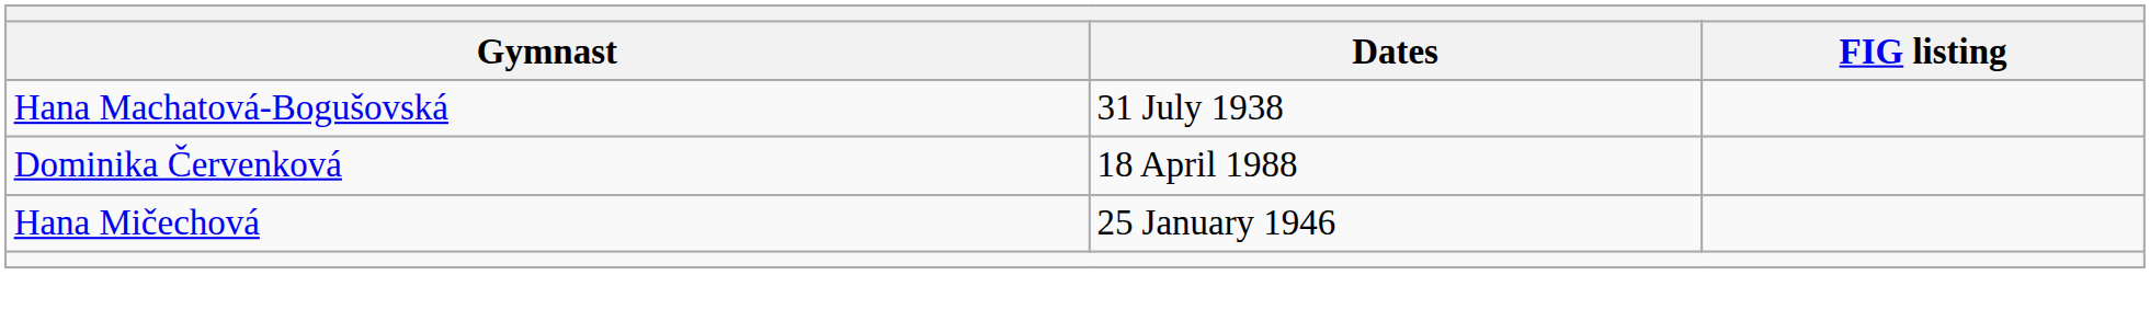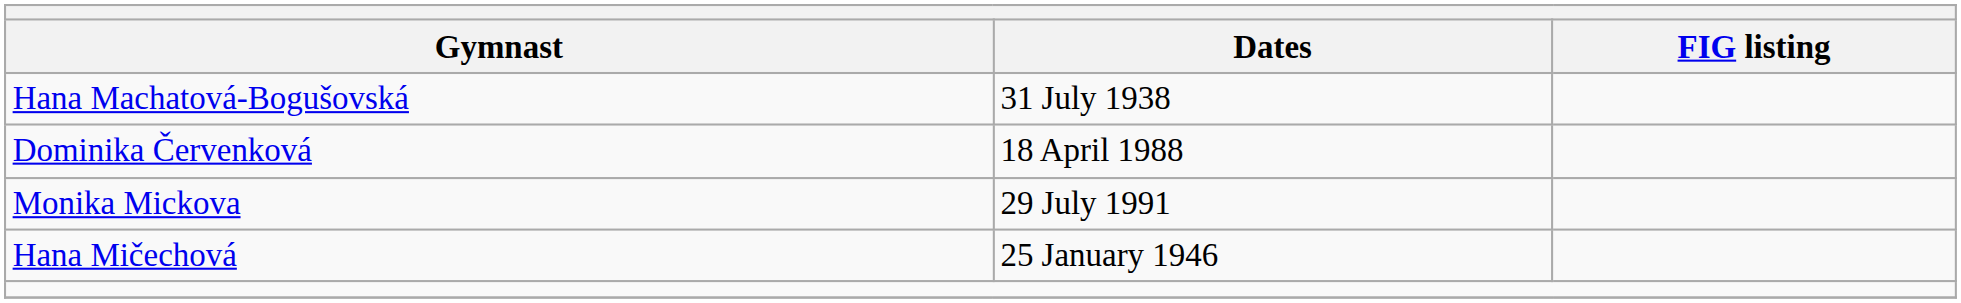+ row: Monika Mickova | 29 July 1991
